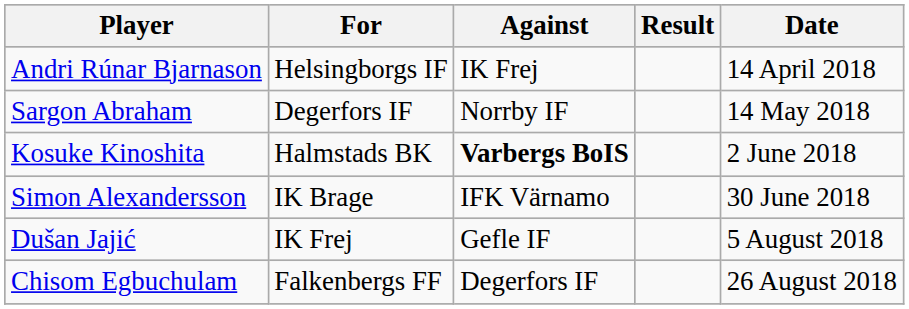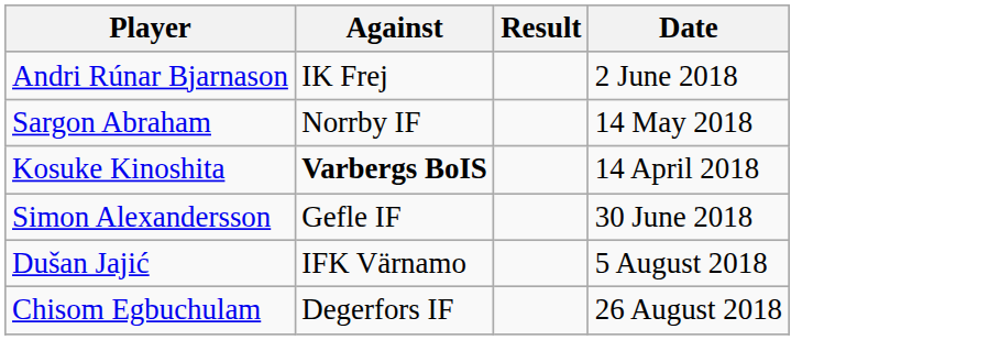- column: For | Helsingborgs IF | Degerfors IF | Halmstads BK | IK Brage | IK Frej | Falkenbergs FF
Andri Rúnar Bjarnason | Date: 14 April 2018 -> 2 June 2018
Kosuke Kinoshita | Date: 2 June 2018 -> 14 April 2018
Simon Alexandersson | Against: IFK Värnamo -> Gefle IF
Dušan Jajić | Against: Gefle IF -> IFK Värnamo
